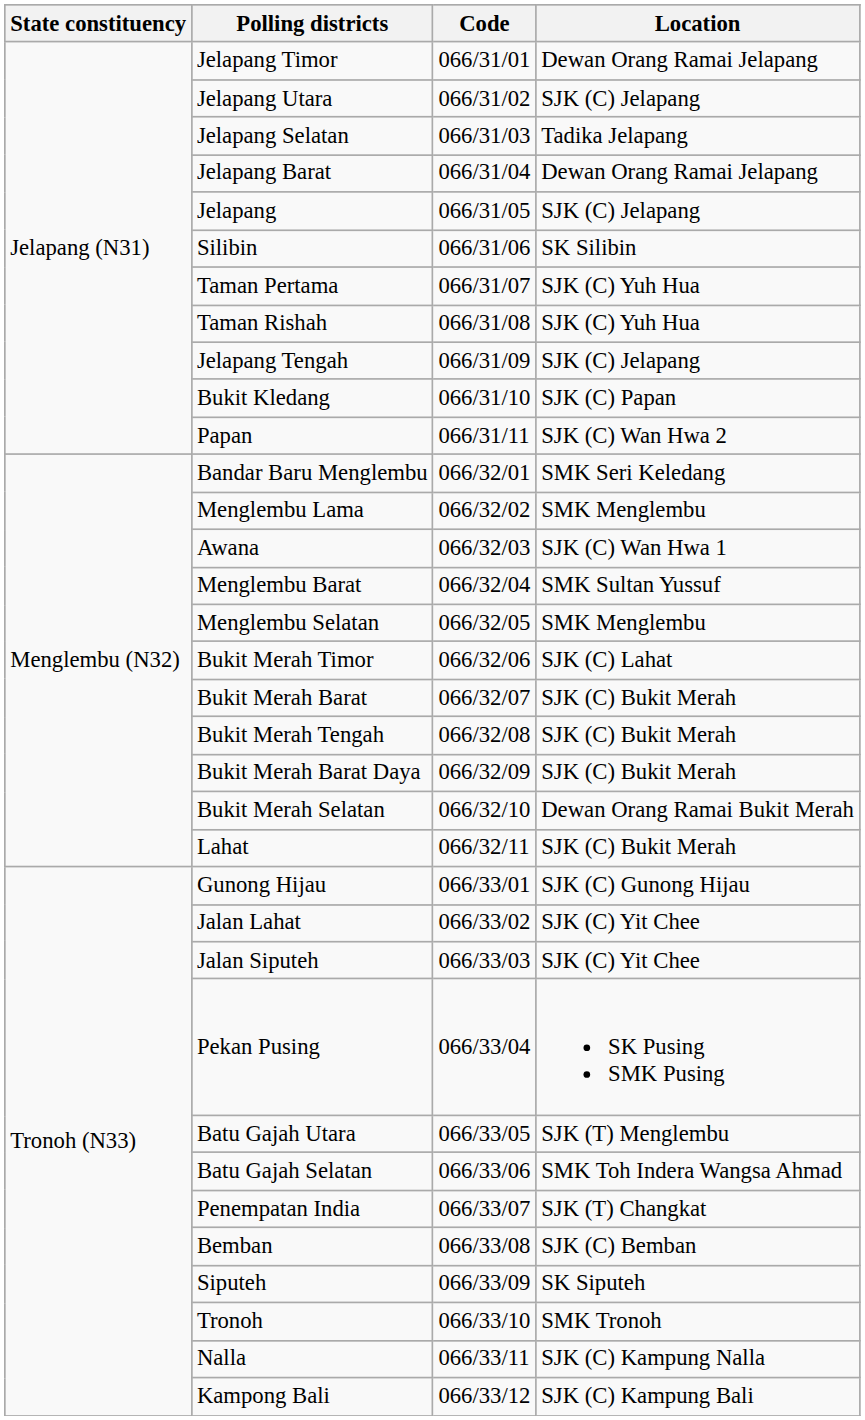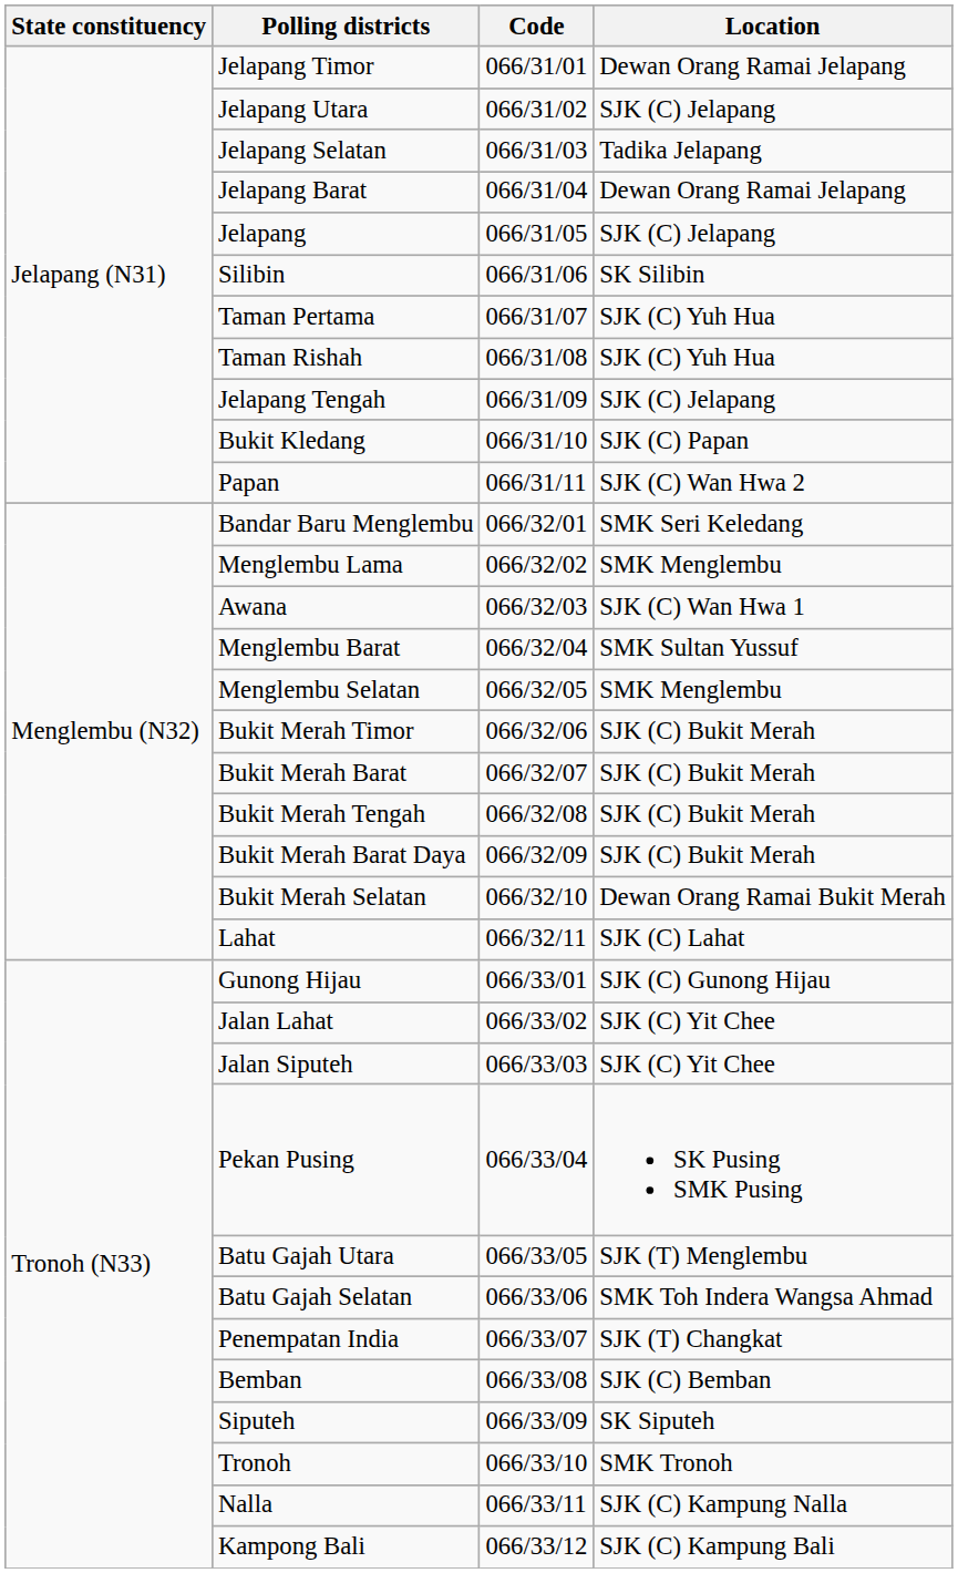Bukit Merah Timor | Location: SJK (C) Lahat -> SJK (C) Bukit Merah
Lahat | Location: SJK (C) Bukit Merah -> SJK (C) Lahat
